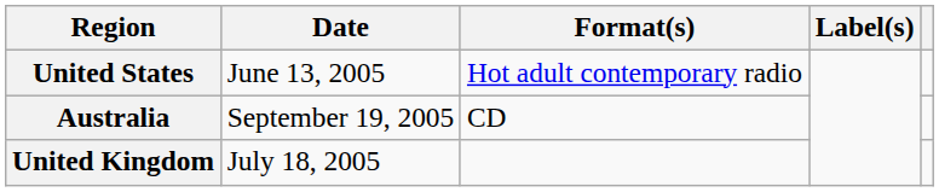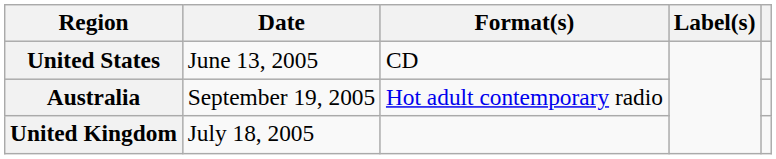United States | Format(s): Hot adult contemporary radio -> CD
Australia | Format(s): CD -> Hot adult contemporary radio
